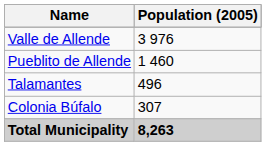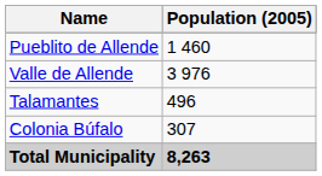rows swapped: Valle de Allende <-> Pueblito de Allende
